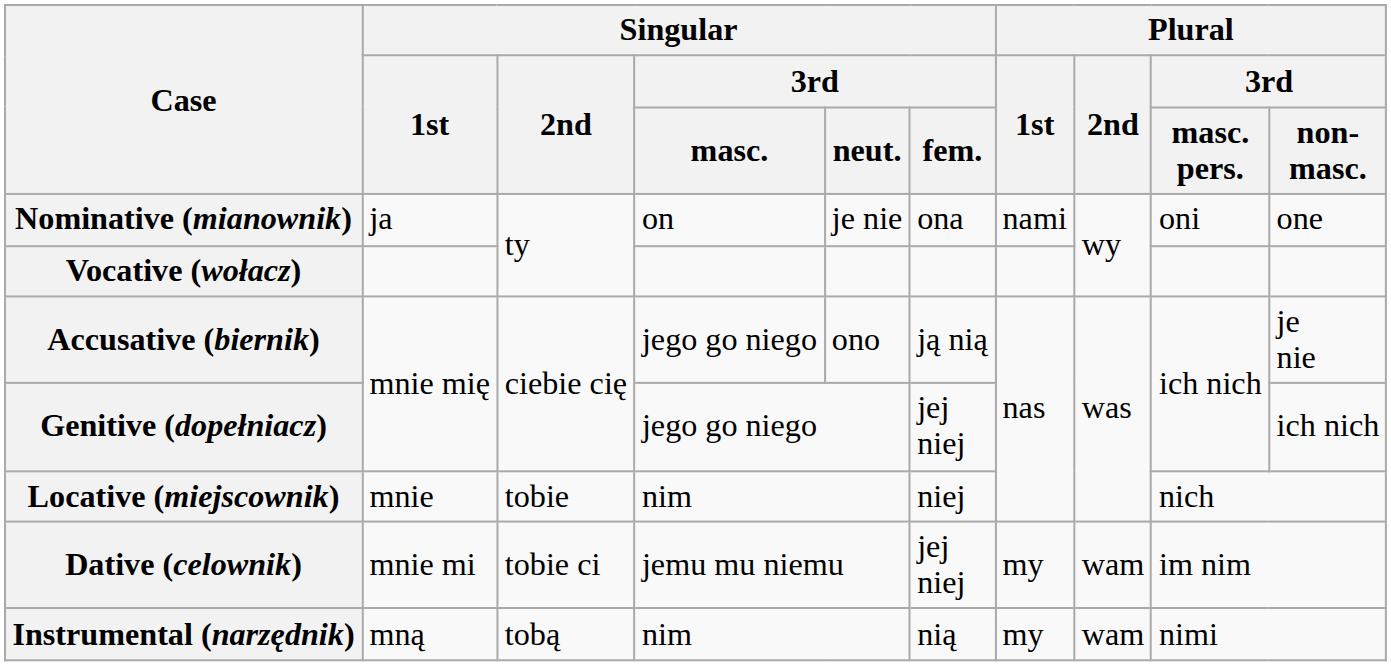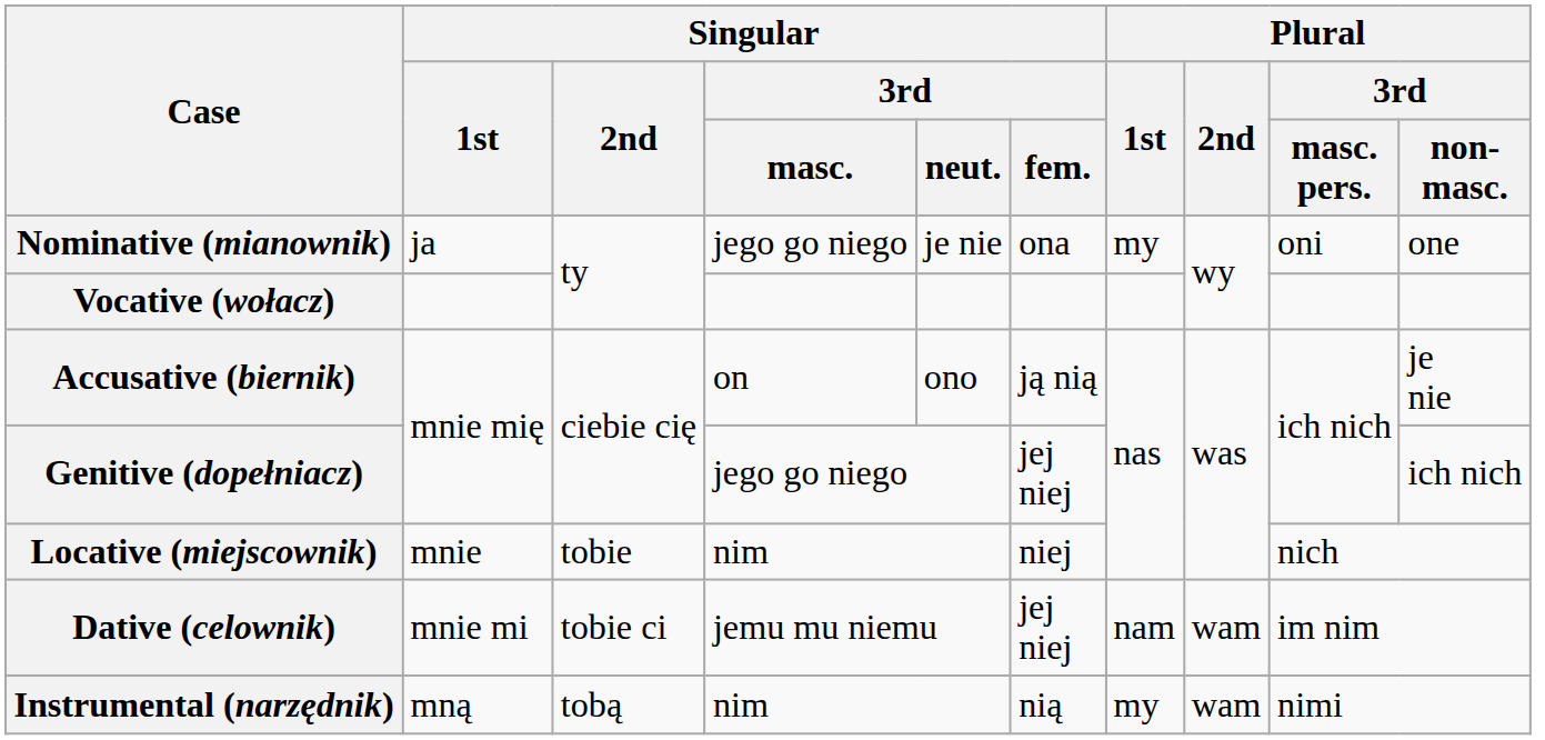Nominative (mianownik) | Singular / 3rd / masc.: on -> jego go niego
Nominative (mianownik) | Plural / 1st: nami -> my
Accusative (biernik) | Singular / 3rd / masc.: jego go niego -> on
Dative (celownik) | Plural / 1st: my -> nam
